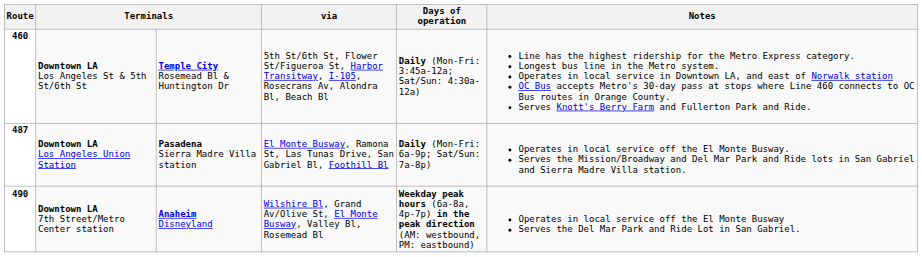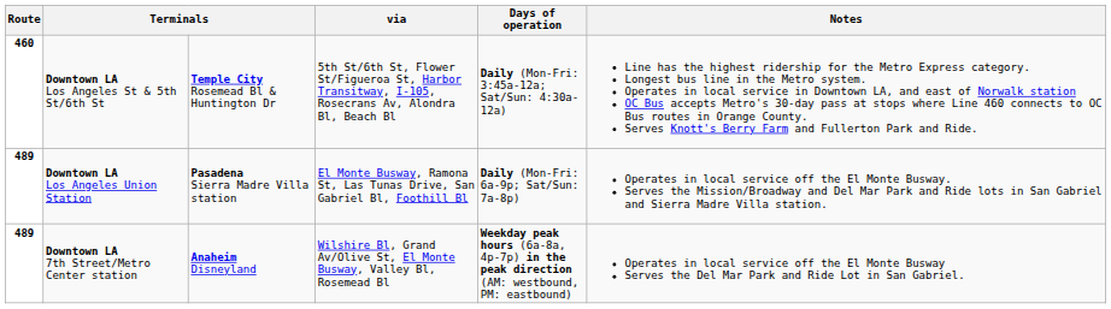Downtown LA Los Angeles Union Station | Route: 487 -> 489
Downtown LA 7th Street/Metro Center station | Route: 490 -> 489
